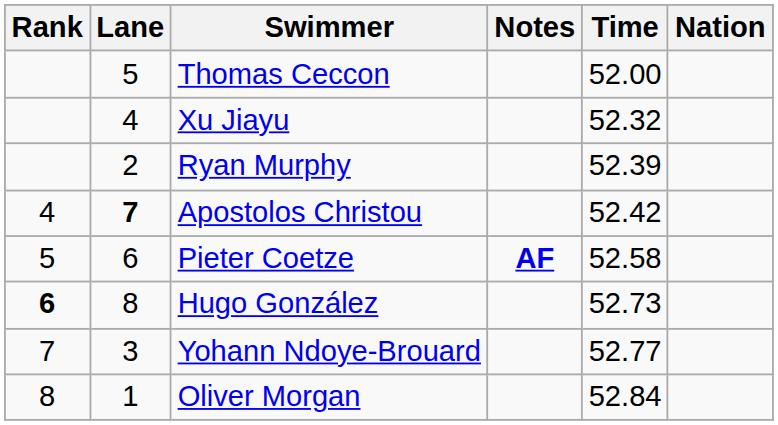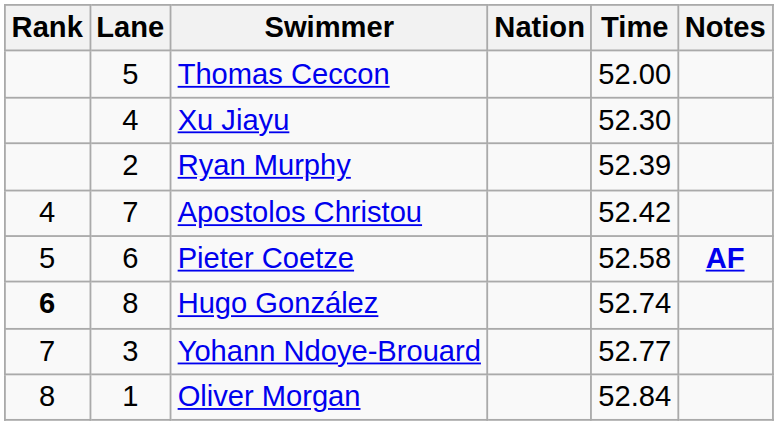columns swapped: Nation <-> Notes
Xu Jiayu | Time: 52.32 -> 52.30
Apostolos Christou | Lane: bold -> normal
Hugo González | Time: 52.73 -> 52.74
